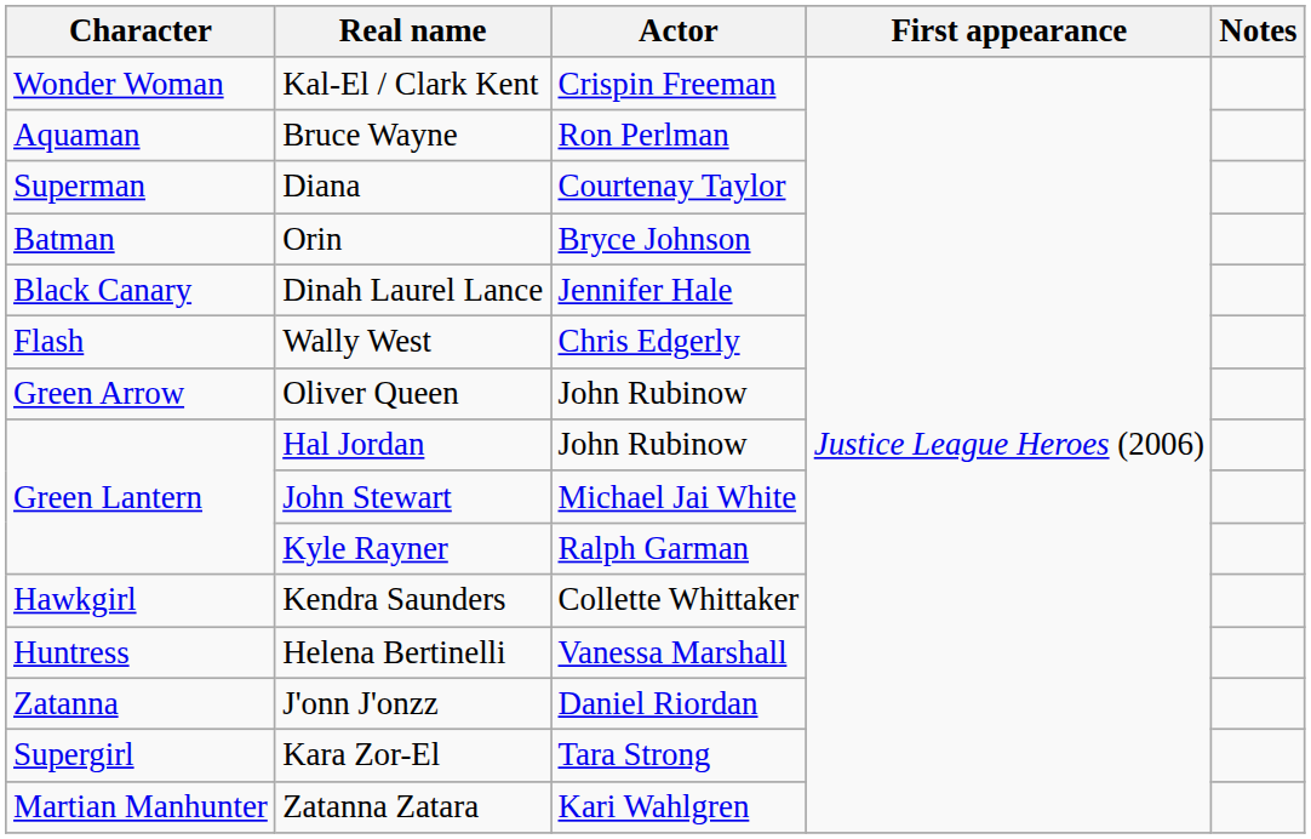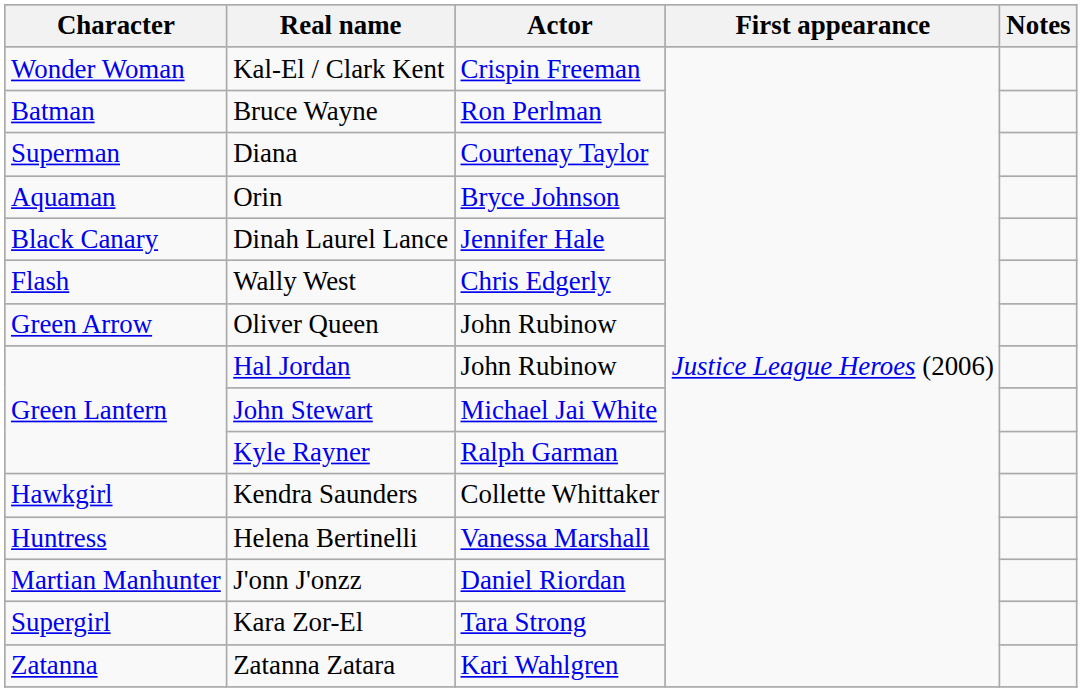Bruce Wayne | Character: Aquaman -> Batman
Orin | Character: Batman -> Aquaman
J'onn J'onzz | Character: Zatanna -> Martian Manhunter
Zatanna Zatara | Character: Martian Manhunter -> Zatanna
